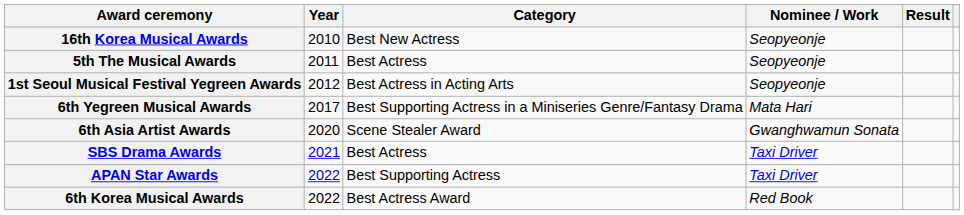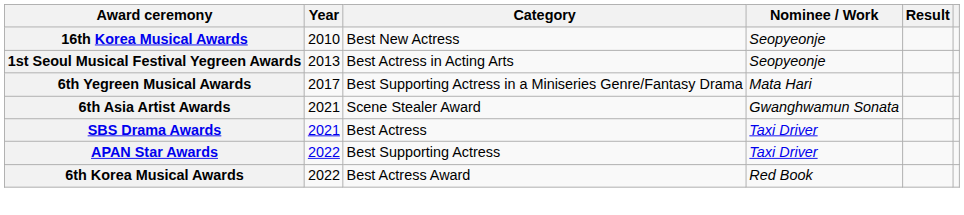- row: 5th The Musical Awards | 2011 | Best Actress | Seopyeonje
1st Seoul Musical Festival Yegreen Awards | Year: 2012 -> 2013
6th Asia Artist Awards | Year: 2020 -> 2021
